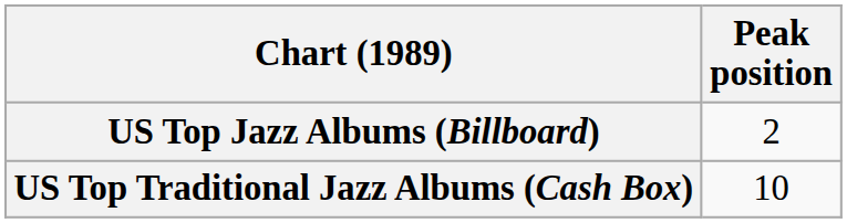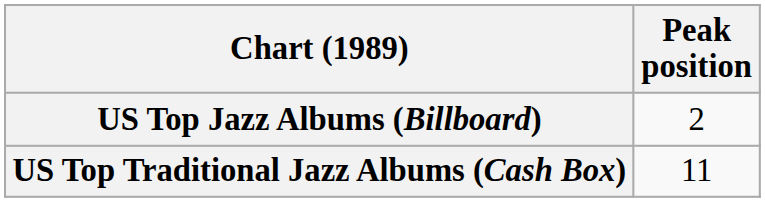US Top Traditional Jazz Albums (Cash Box) | Peak position: 10 -> 11
